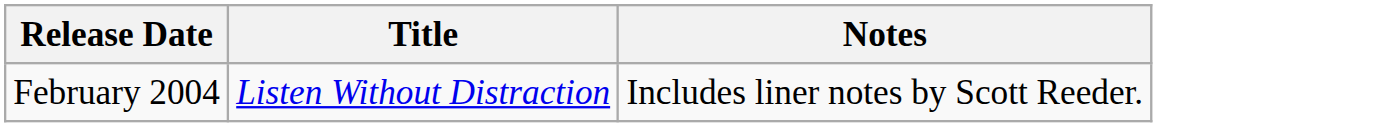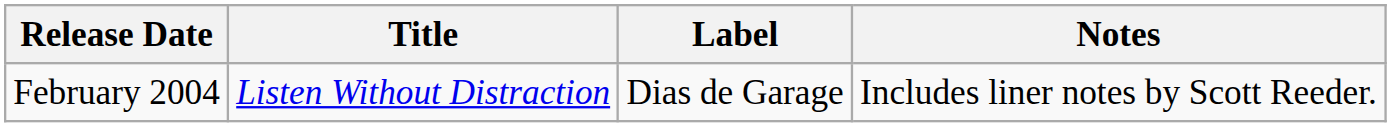+ column: Label | Dias de Garage
